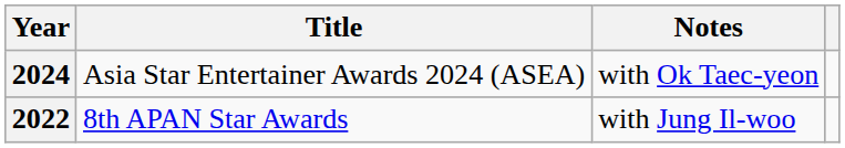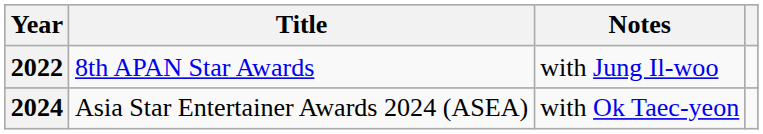rows swapped: 2022 <-> 2024
